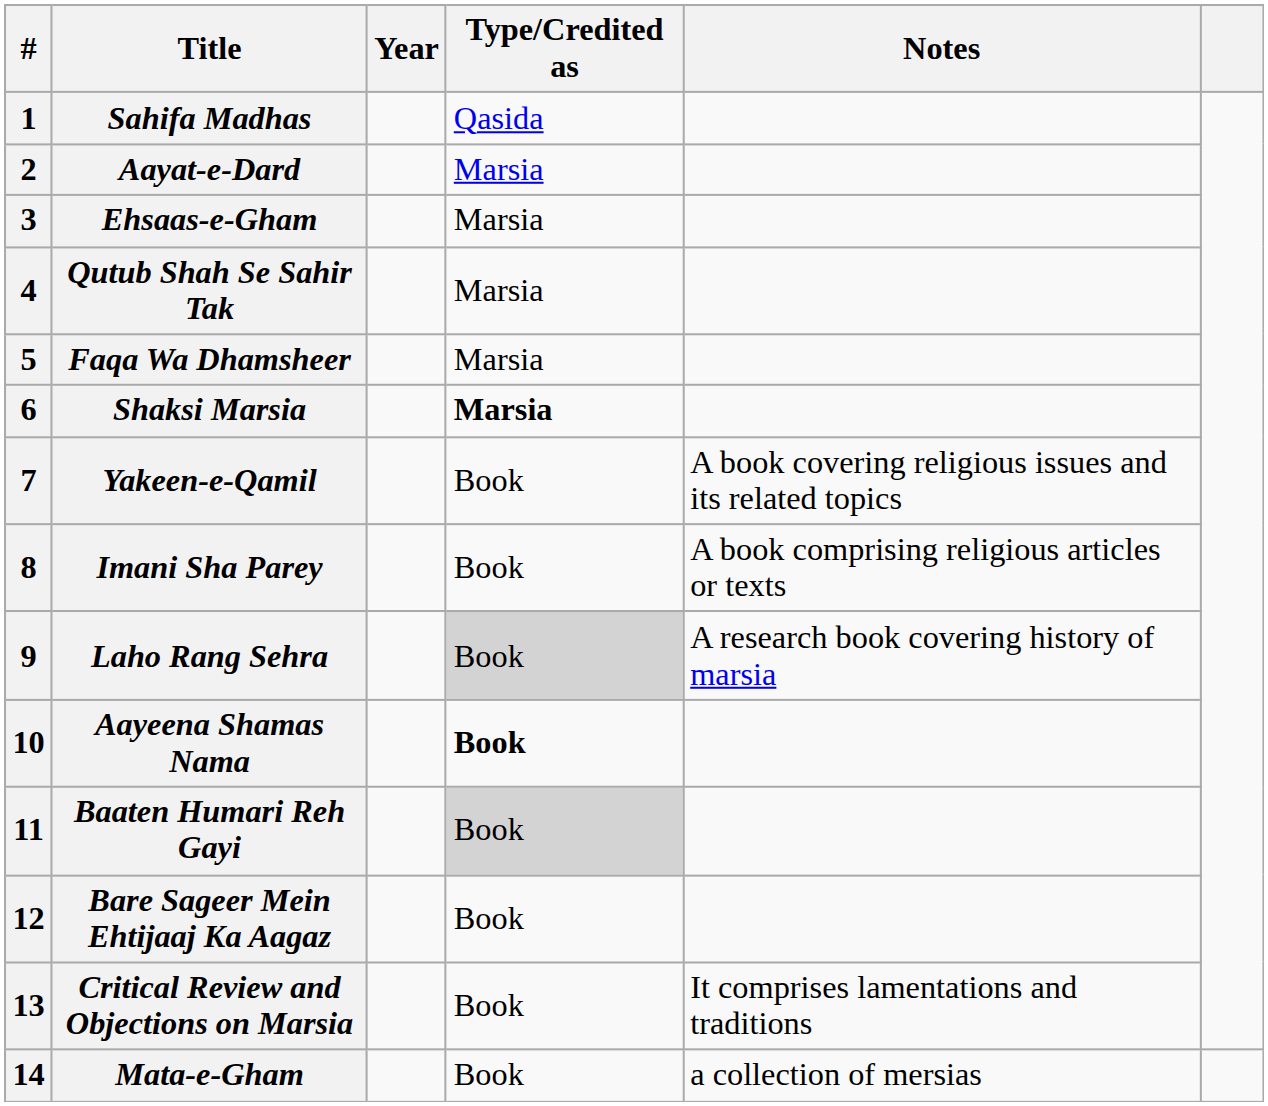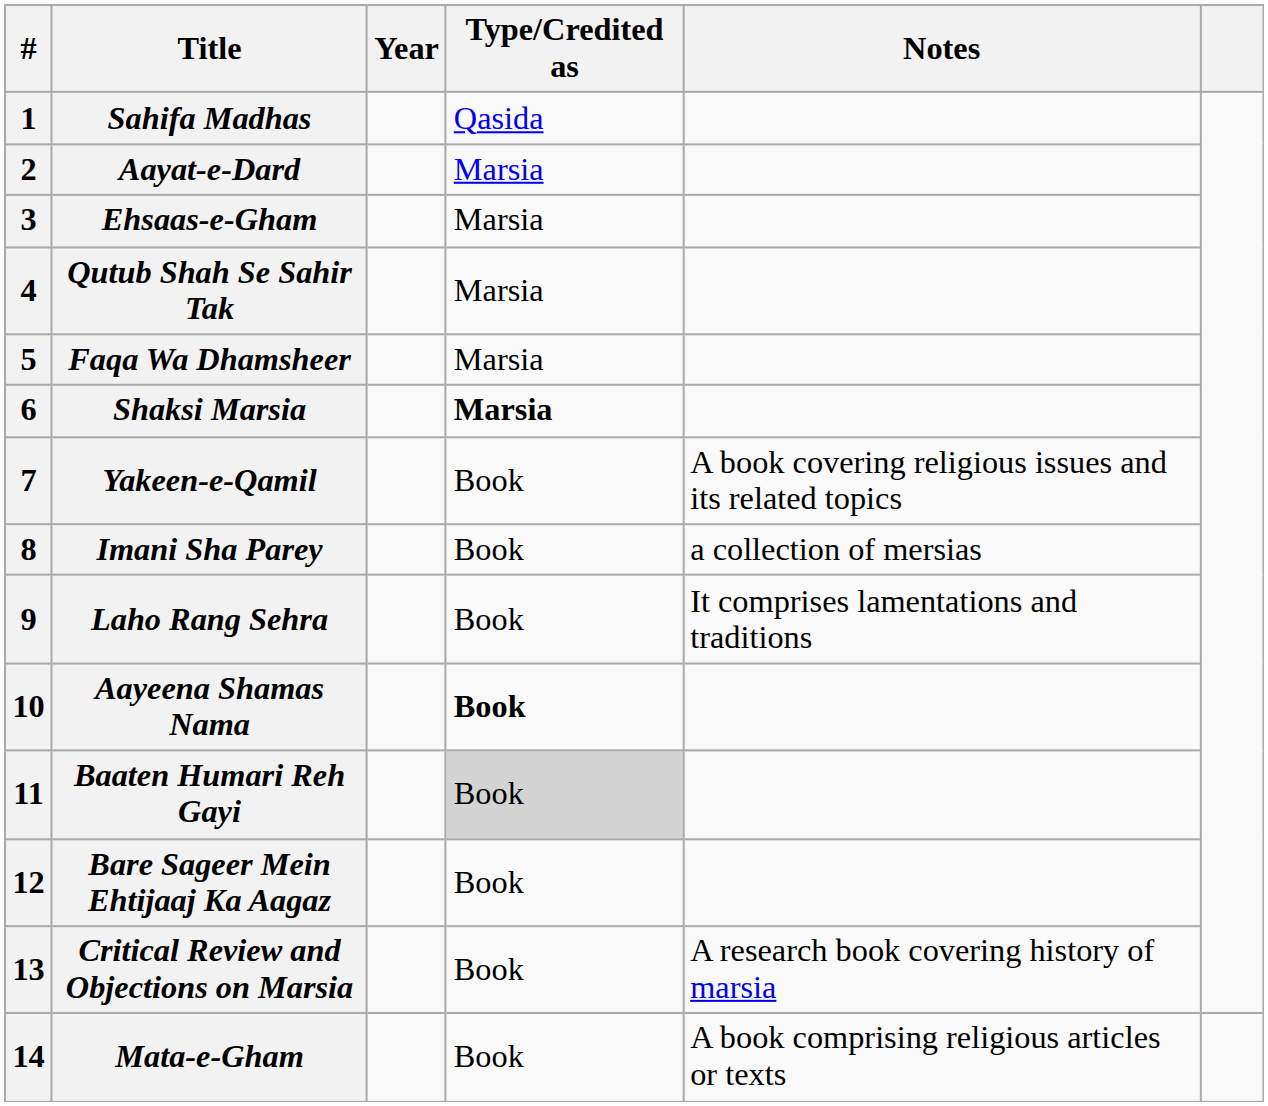Imani Sha Parey | Notes: A book comprising religious articles or texts -> a collection of mersias
Laho Rang Sehra | Type/Credited as: lightgrey background -> no background
Laho Rang Sehra | Notes: A research book covering history of marsia -> It comprises lamentations and traditions
Critical Review and Objections on Marsia | Notes: It comprises lamentations and traditions -> A research book covering history of marsia
Mata-e-Gham | Notes: a collection of mersias -> A book comprising religious articles or texts
